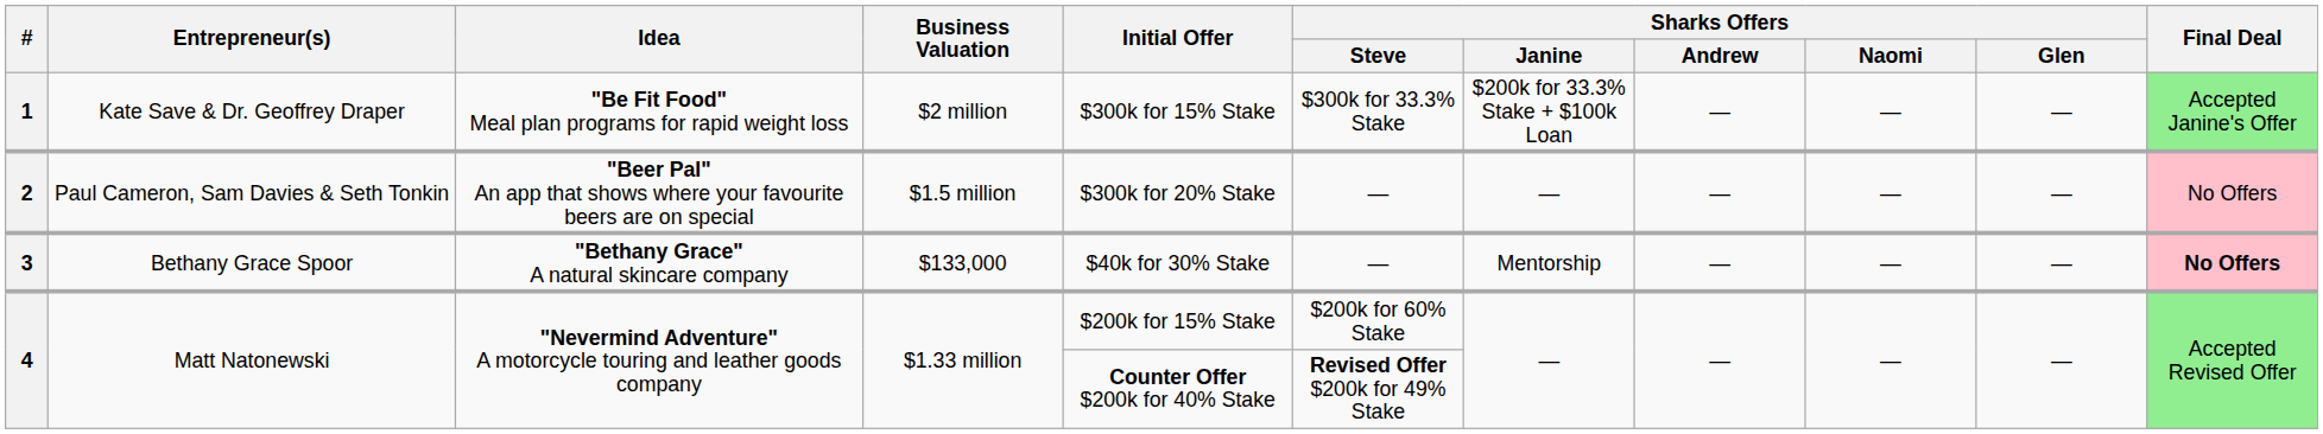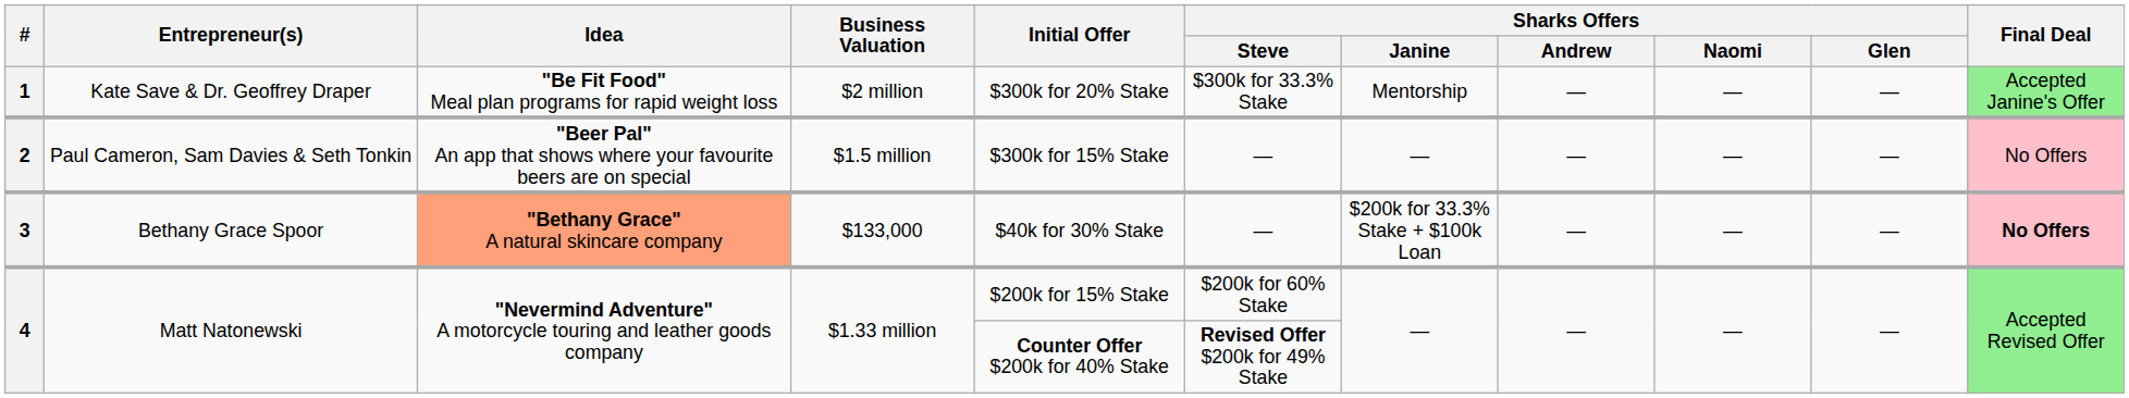1 | Initial Offer: $300k for 15% Stake -> $300k for 20% Stake
1 | Sharks Offers / Janine: $200k for 33.3% Stake + $100k Loan -> Mentorship
2 | Initial Offer: $300k for 20% Stake -> $300k for 15% Stake
3 | Idea: no background -> lightsalmon background
3 | Sharks Offers / Janine: Mentorship -> $200k for 33.3% Stake + $100k Loan
